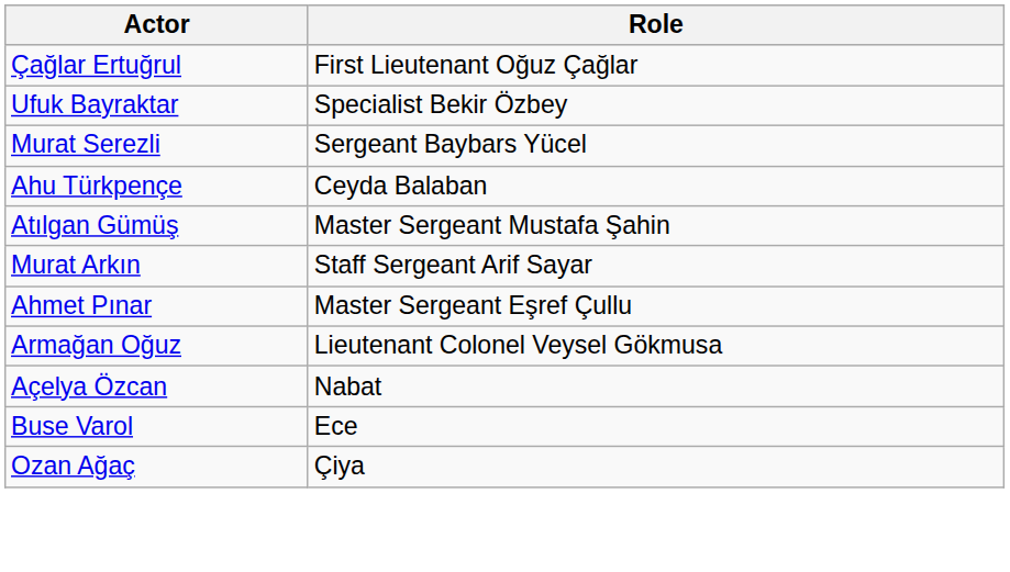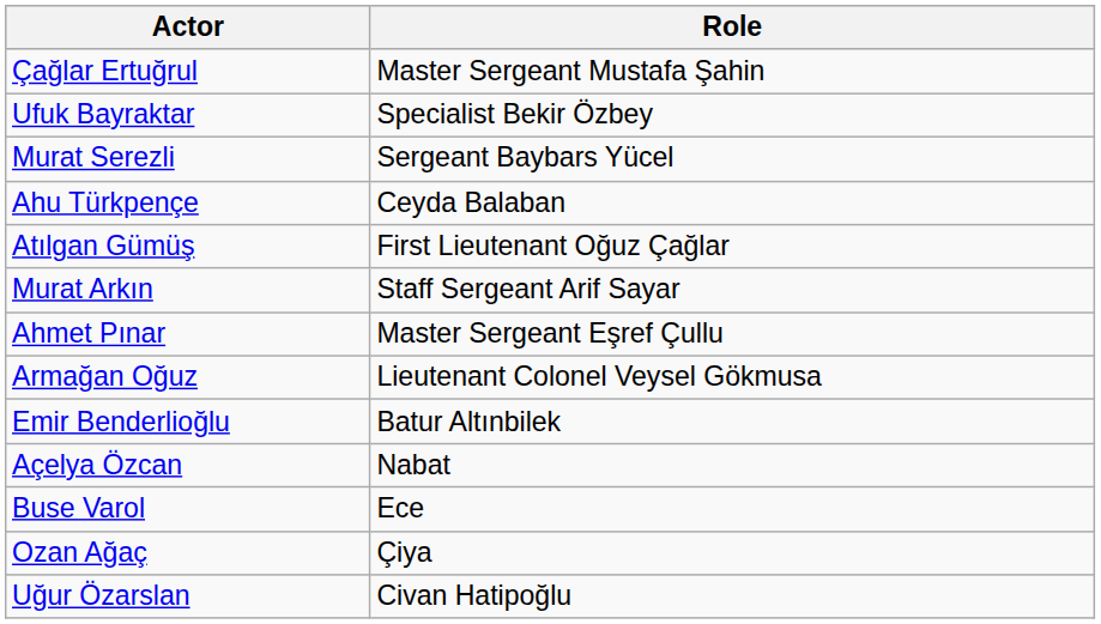Çağlar Ertuğrul | Role: First Lieutenant Oğuz Çağlar -> Master Sergeant Mustafa Şahin
Atılgan Gümüş | Role: Master Sergeant Mustafa Şahin -> First Lieutenant Oğuz Çağlar
+ row: Emir Benderlioğlu | Batur Altınbilek
+ row: Uğur Özarslan | Civan Hatipoğlu
